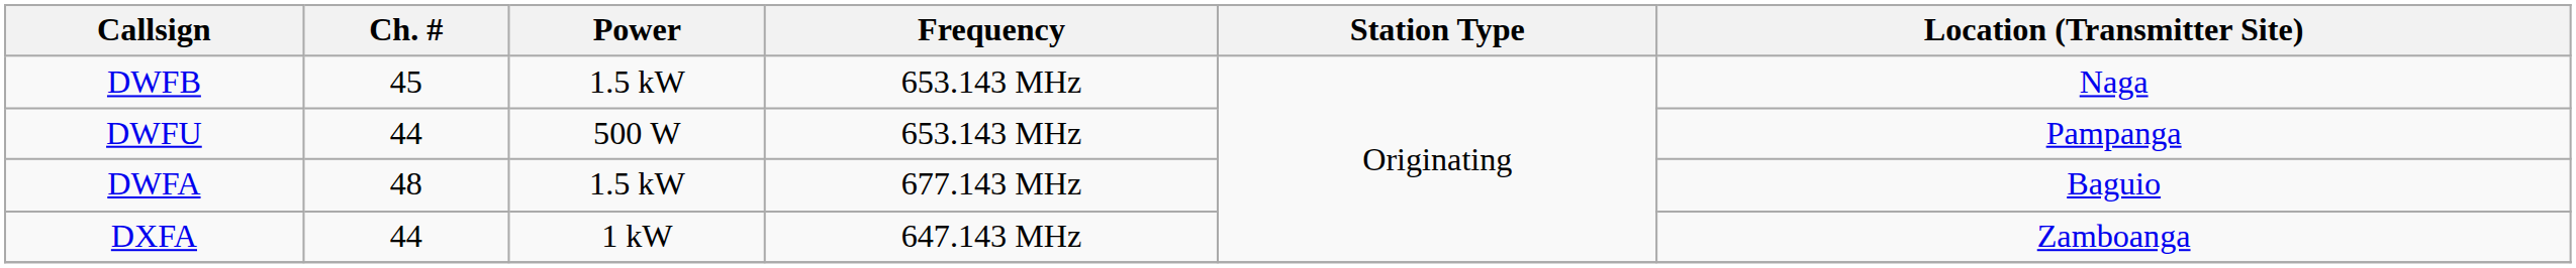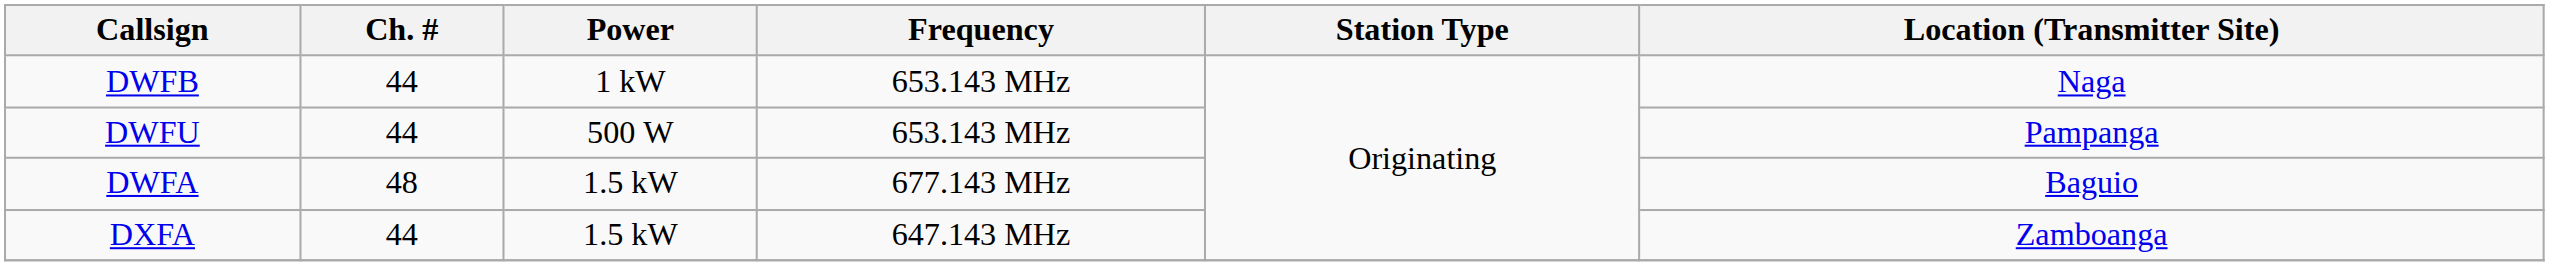DWFB | Ch. #: 45 -> 44
DWFB | Power: 1.5 kW -> 1 kW
DXFA | Power: 1 kW -> 1.5 kW
